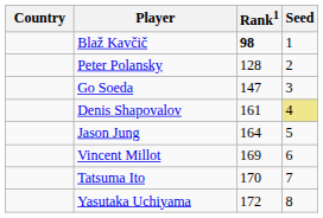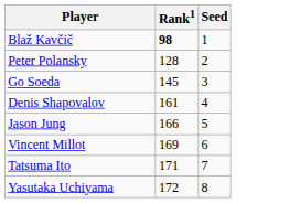- column: Country
Go Soeda | Rank1: 147 -> 145
Denis Shapovalov | Seed: khaki background -> no background
Jason Jung | Rank1: 164 -> 166
Tatsuma Ito | Rank1: 170 -> 171
